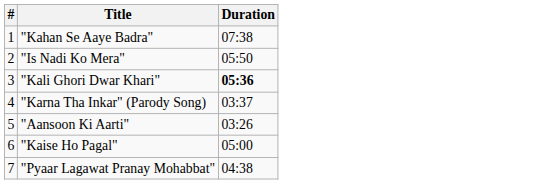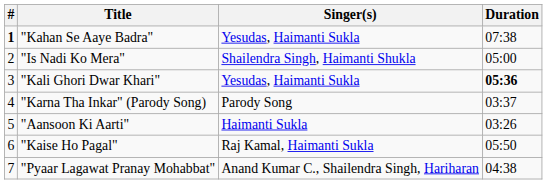+ column: Singer(s) | Yesudas, Haimanti Sukla | Shailendra Singh, Haimanti Shukla | Yesudas, Haimanti Sukla | Parody Song | Haimanti Sukla | Raj Kamal, Haimanti Sukla | Anand Kumar C., Shailendra Singh, Hariharan
"Kahan Se Aaye Badra" | #: normal -> bold
"Is Nadi Ko Mera" | Duration: 05:50 -> 05:00
"Kaise Ho Pagal" | Duration: 05:00 -> 05:50
